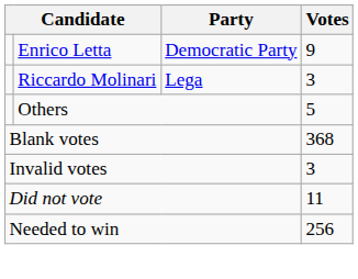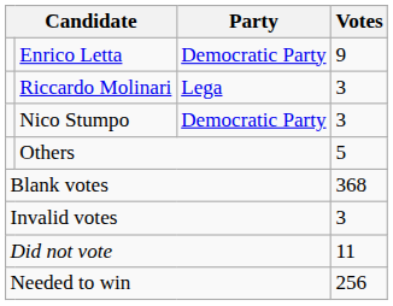+ row: Nico Stumpo | Democratic Party | 3
